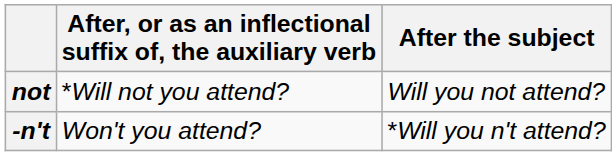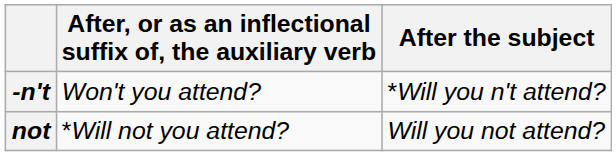rows swapped: not <-> -n't
